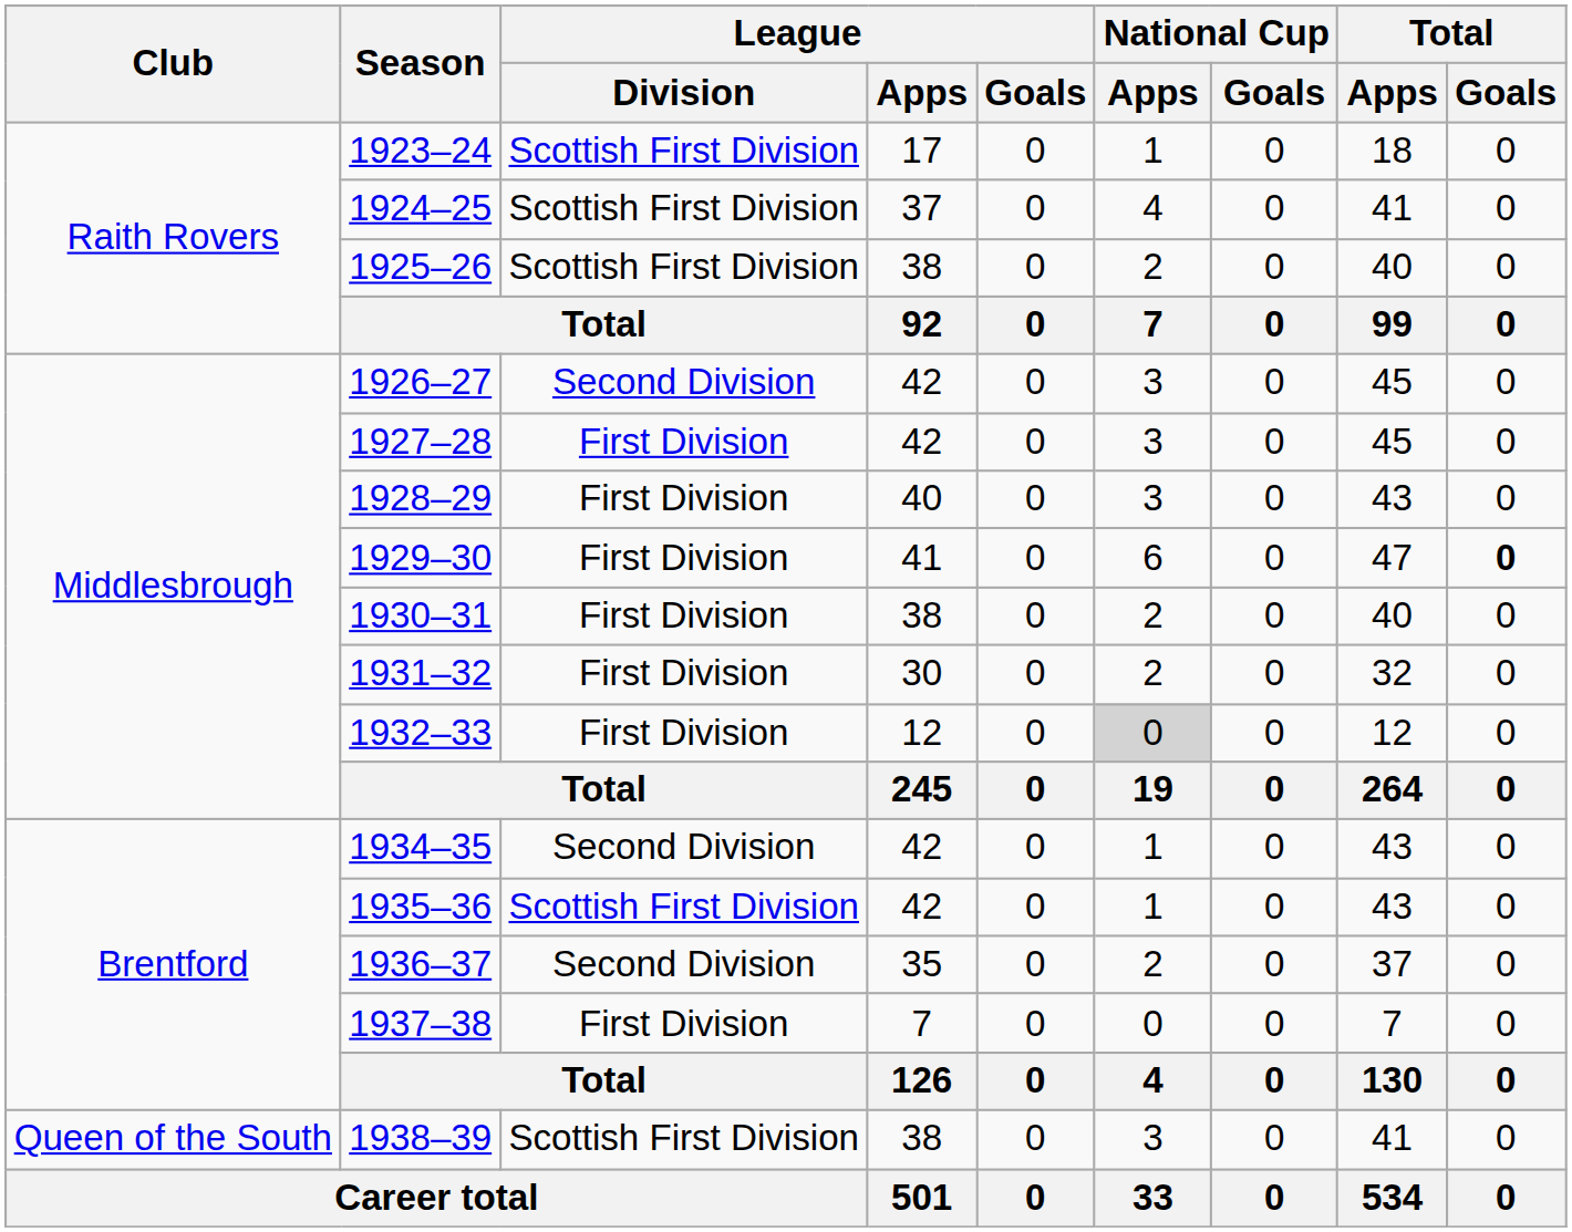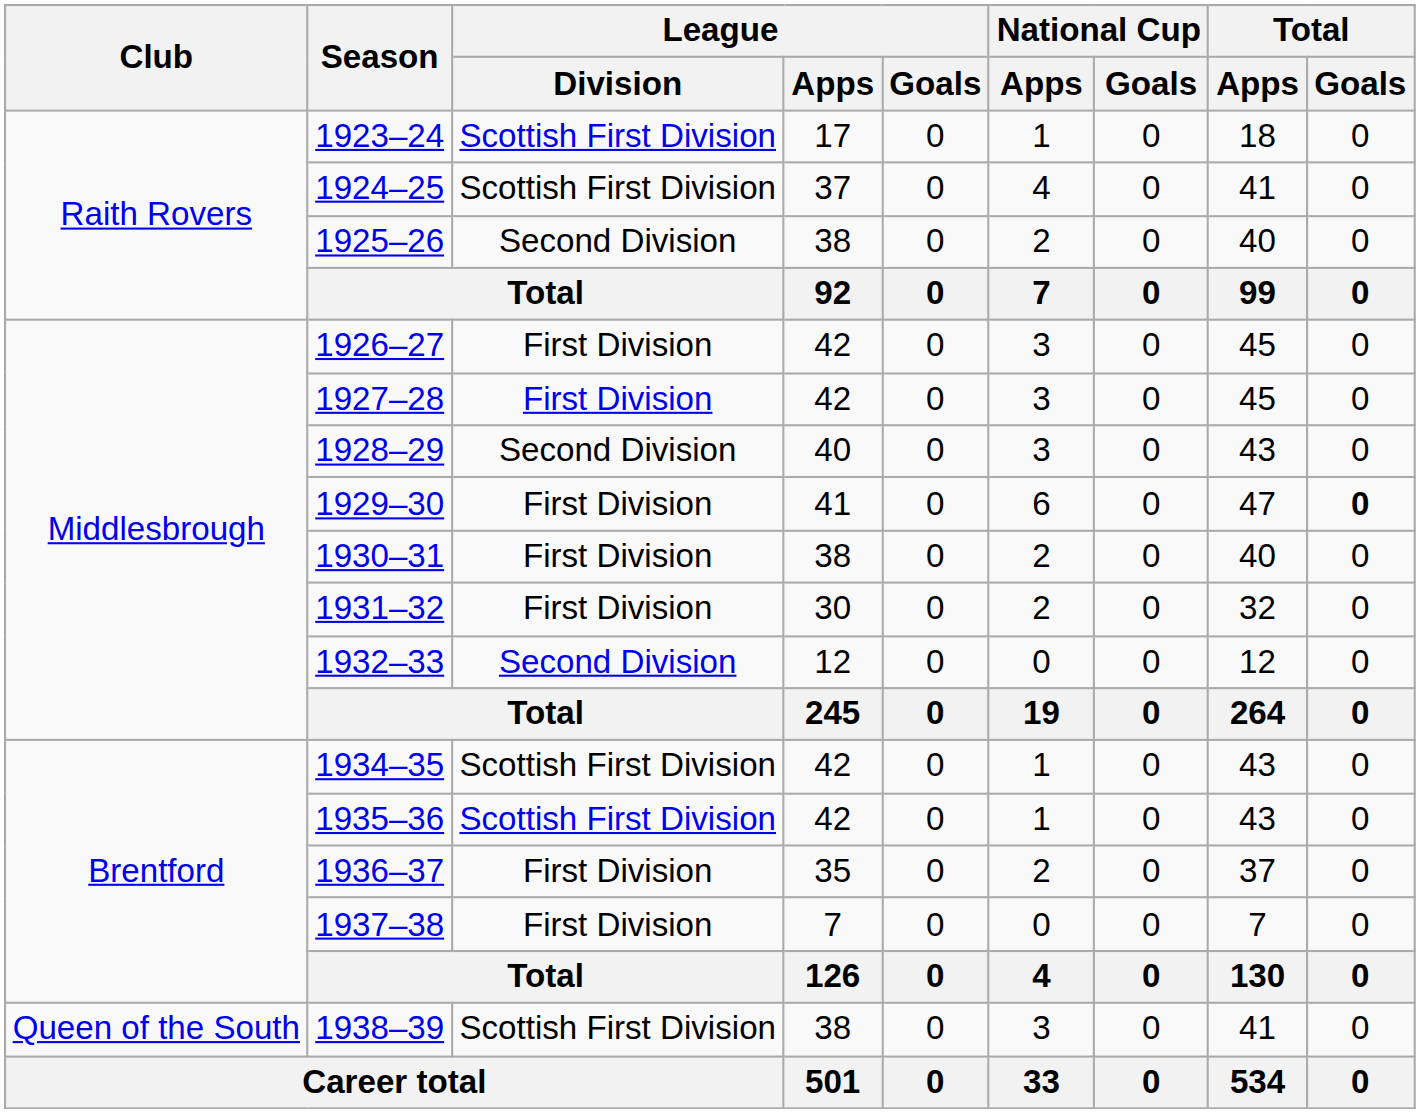1925–26 | League / Division: Scottish First Division -> Second Division
1926–27 | League / Division: Second Division -> First Division
1928–29 | League / Division: First Division -> Second Division
1932–33 | League / Division: First Division -> Second Division
1932–33 | National Cup / Apps: lightgrey background -> no background
1934–35 | League / Division: Second Division -> Scottish First Division
1936–37 | League / Division: Second Division -> First Division
